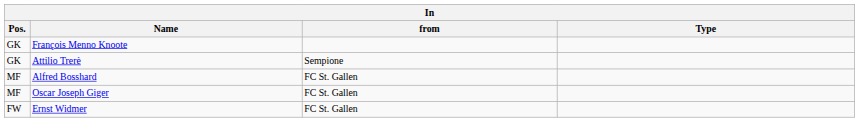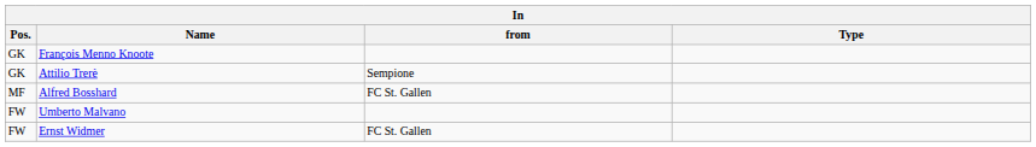- row: MF | Oscar Joseph Giger | FC St. Gallen
+ row: FW | Umberto Malvano
